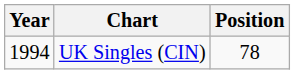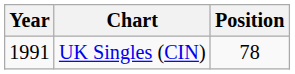UK Singles (CIN) | Year: 1994 -> 1991
